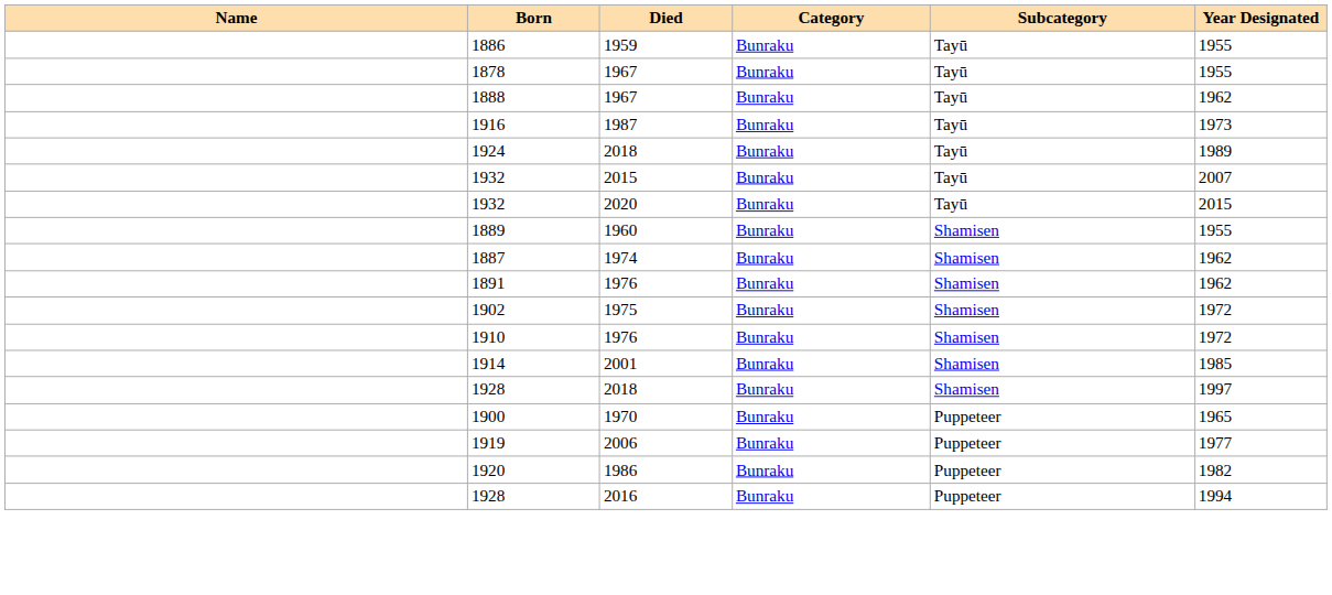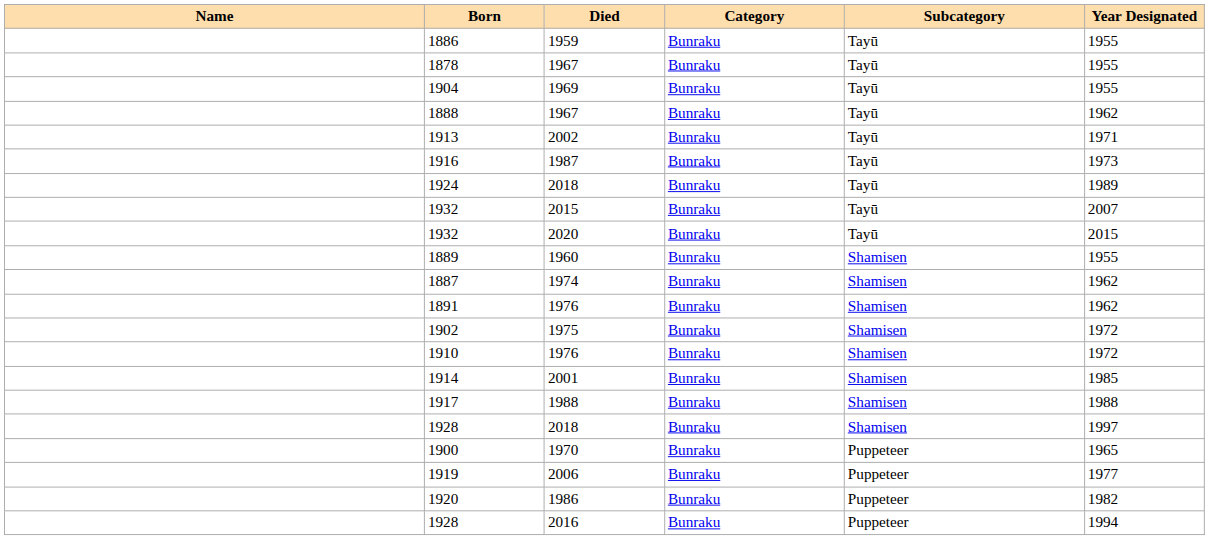+ row: 1904 | 1969 | Bunraku | Tayū | 1955
+ row: 1913 | 2002 | Bunraku | Tayū | 1971
+ row: 1917 | 1988 | Bunraku | Shamisen | 1988
